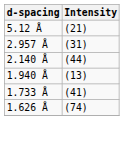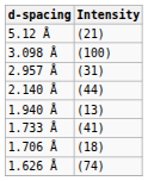+ row: 3.098 Å | (100)
+ row: 1.706 Å | (18)
